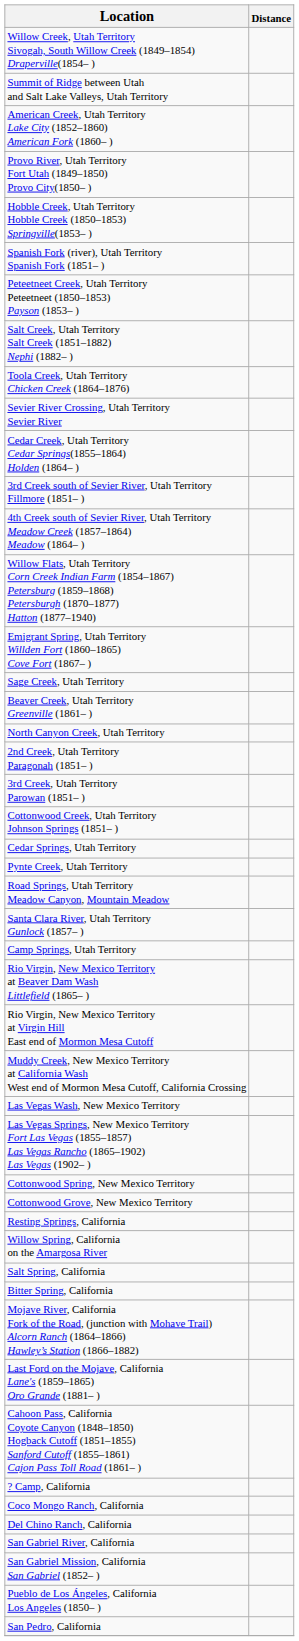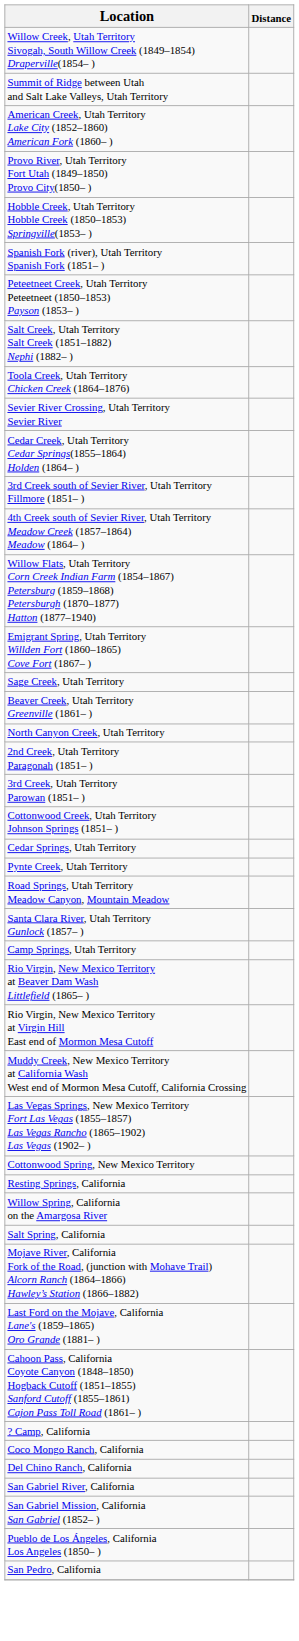- row: Las Vegas Wash, New Mexico Territory
- row: Cottonwood Grove, New Mexico Territory
- row: Bitter Spring, California
